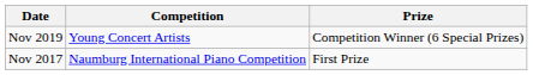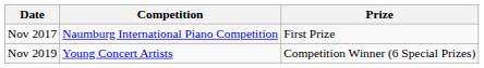rows swapped: Nov 2017 <-> Nov 2019
